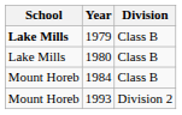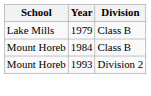1979 | School: bold -> normal
- row: Lake Mills | 1980 | Class B
